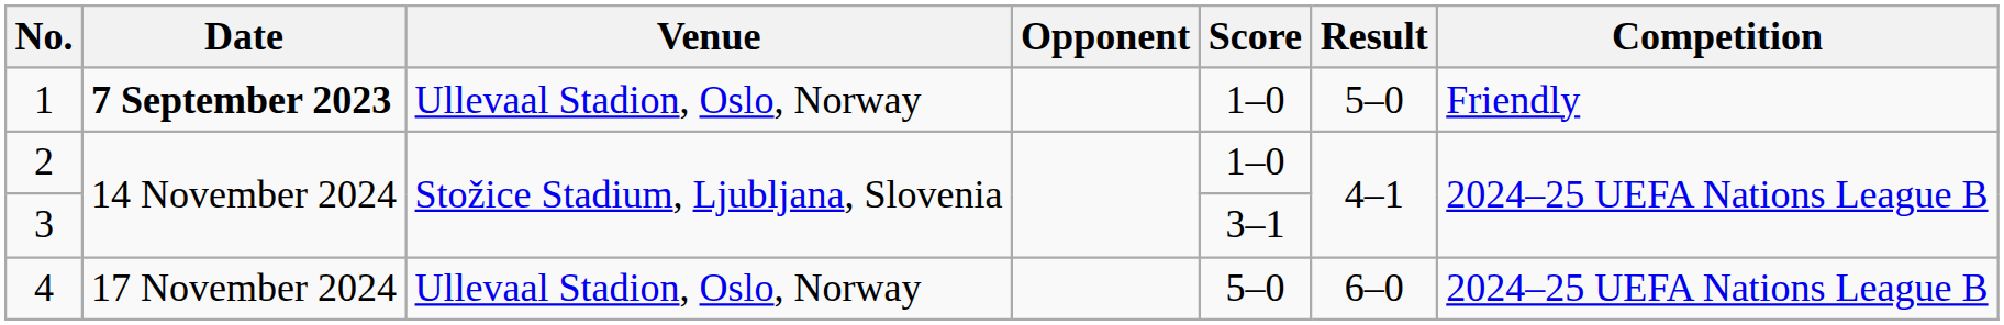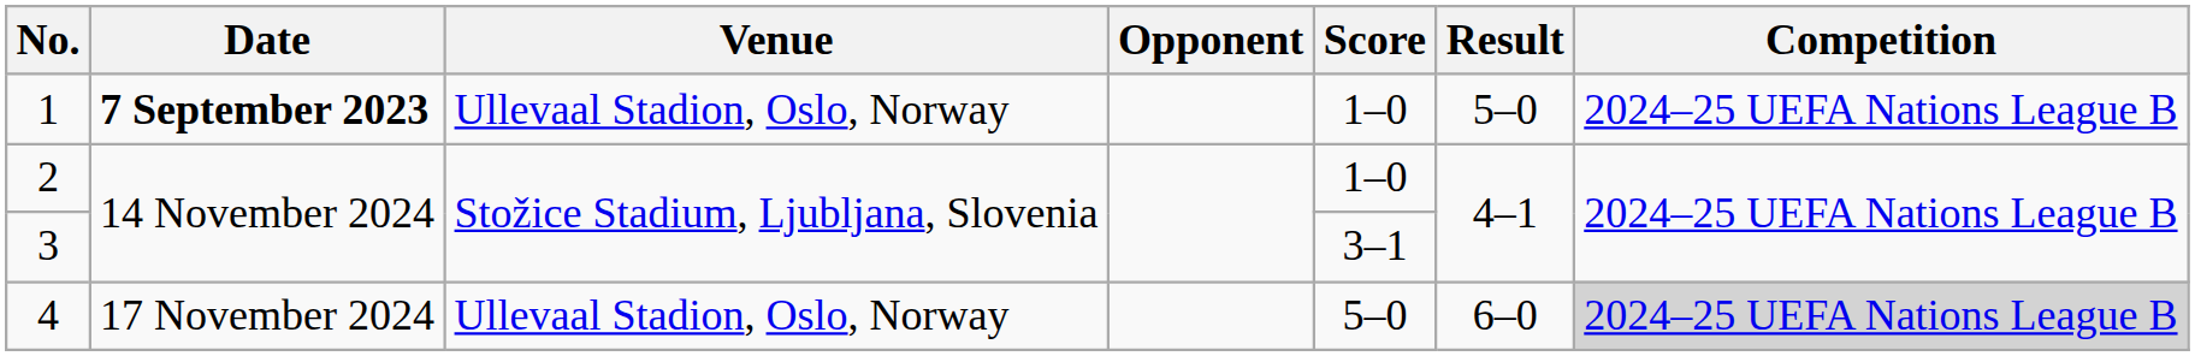1 | Competition: Friendly -> 2024–25 UEFA Nations League B
4 | Competition: no background -> lightgrey background
